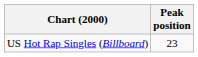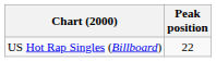US Hot Rap Singles (Billboard) | Peak position: 23 -> 22
